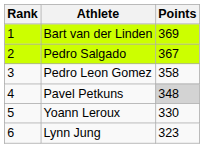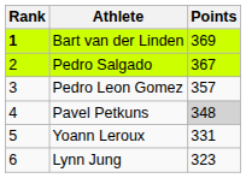Bart van der Linden | Rank: normal -> bold
Pedro Leon Gomez | Points: 358 -> 357
Yoann Leroux | Points: 330 -> 331
